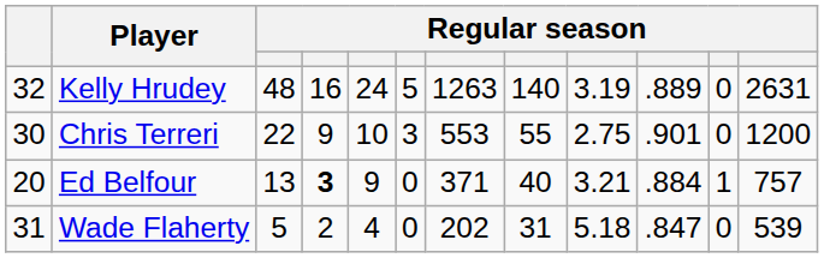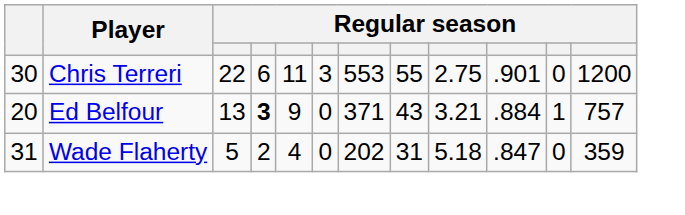- row: 32 | Kelly Hrudey | 48 | 16 | 24 | 5 | 1263 | 140 | 3.19 | .889 | 0 | 2631
Chris Terreri | column 4: 9 -> 6
Chris Terreri | column 5: 10 -> 11
Ed Belfour | column 8: 40 -> 43
Wade Flaherty | column 12: 539 -> 359
